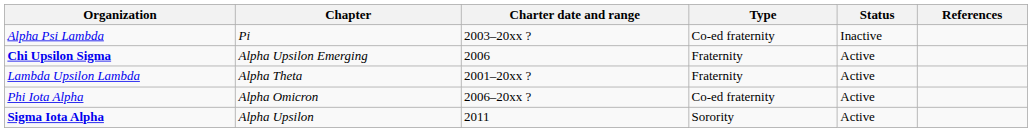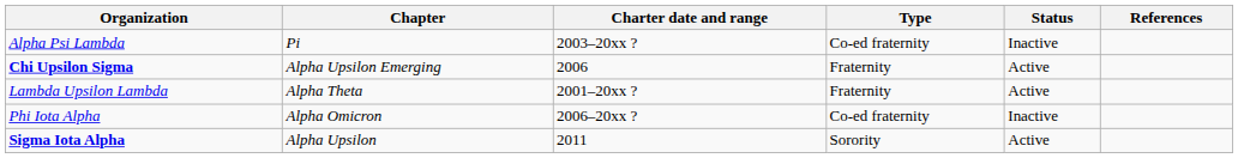Phi Iota Alpha | Status: Active -> Inactive
